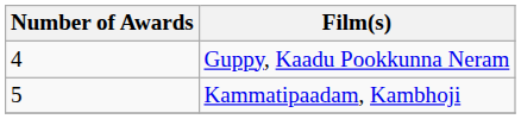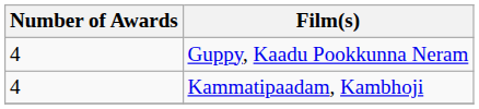Kammatipaadam, Kambhoji | Number of Awards: 5 -> 4
